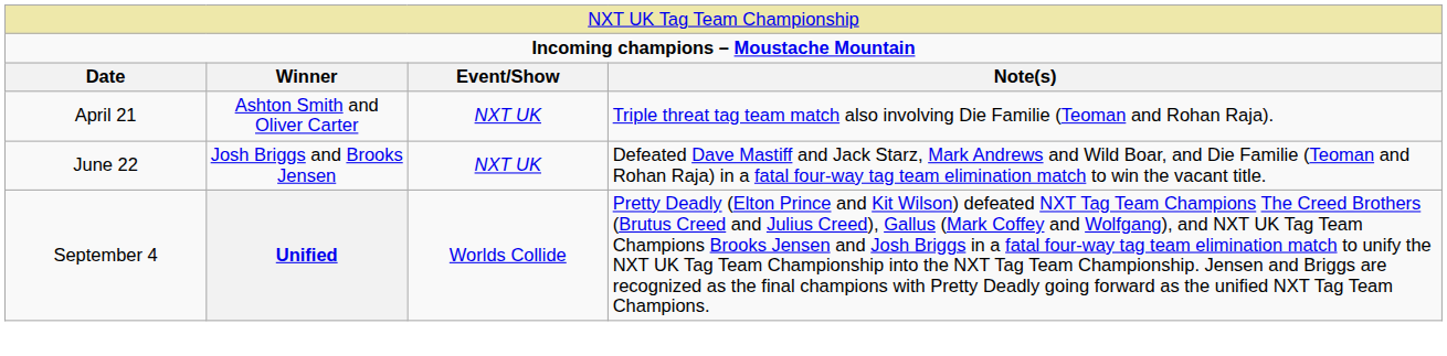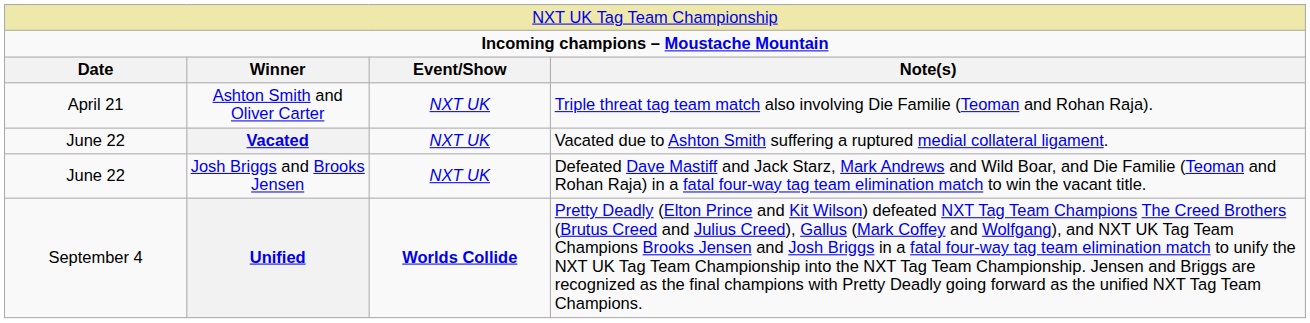+ row: June 22 | Vacated | NXT UK | Vacated due to Ashton Smith suffering a ruptured medial collateral ligament.
Unified | column 3: normal -> bold
